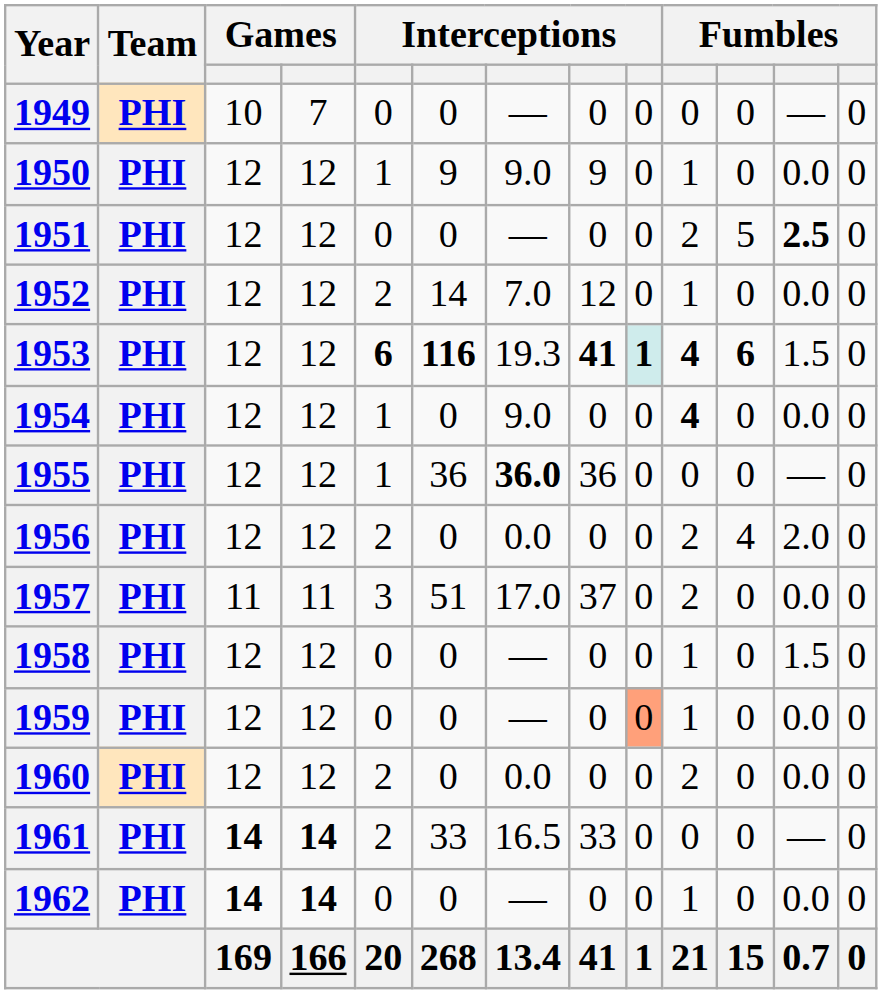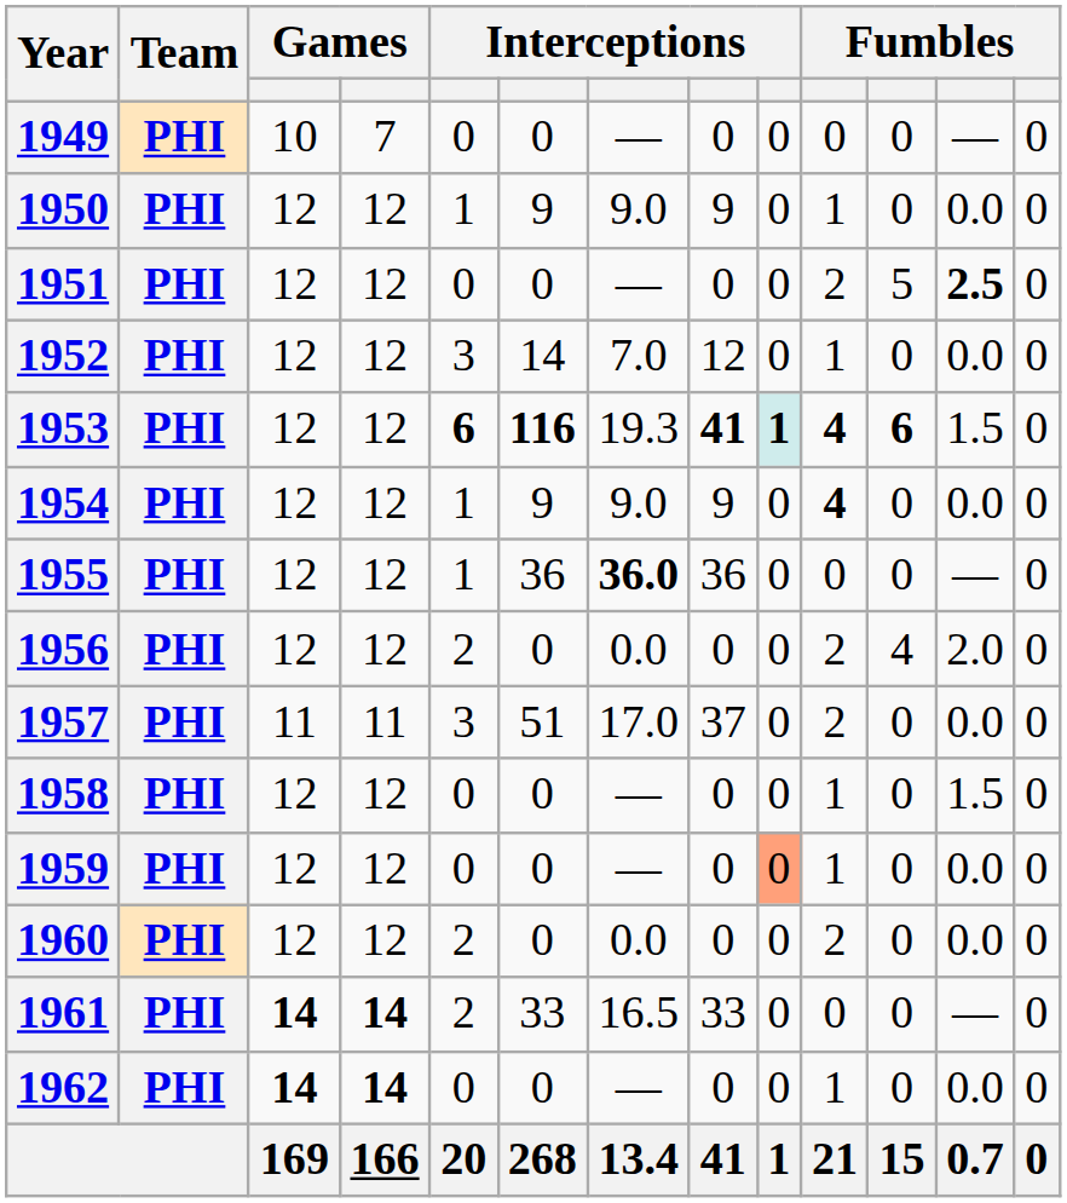1952 | column 5: 2 -> 3
1954 | column 6: 0 -> 9
1954 | column 8: 0 -> 9
